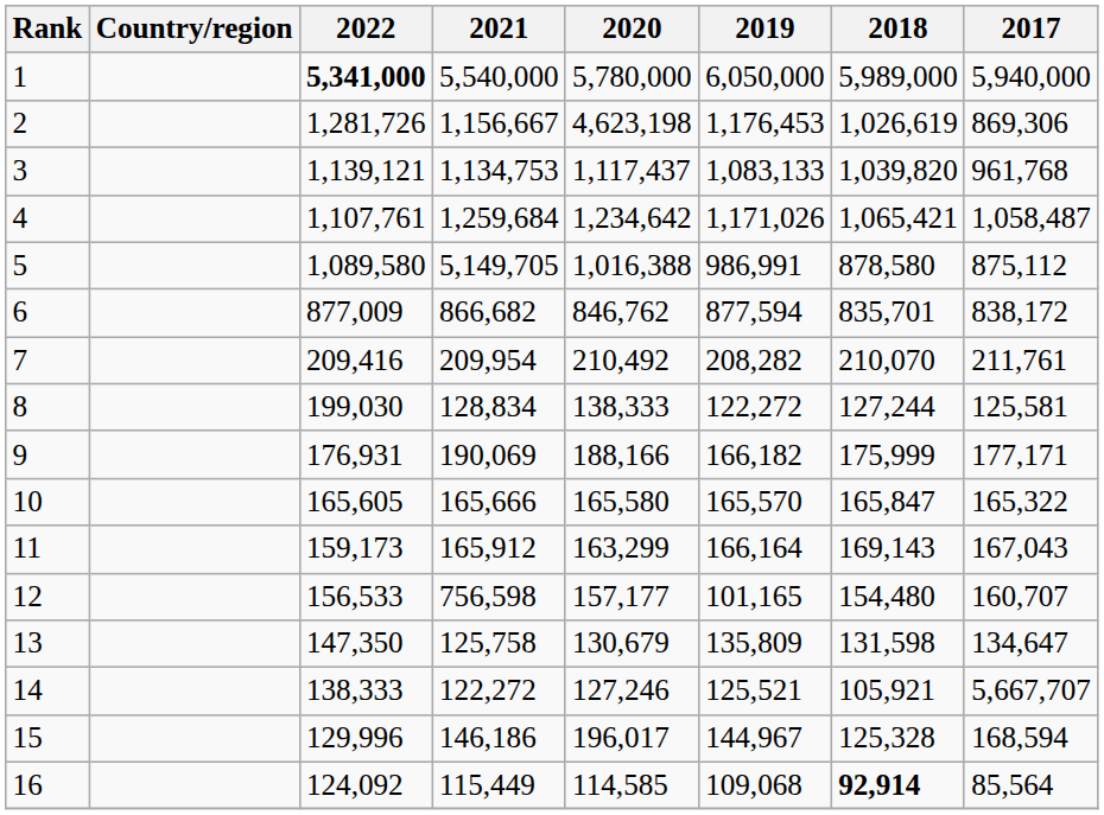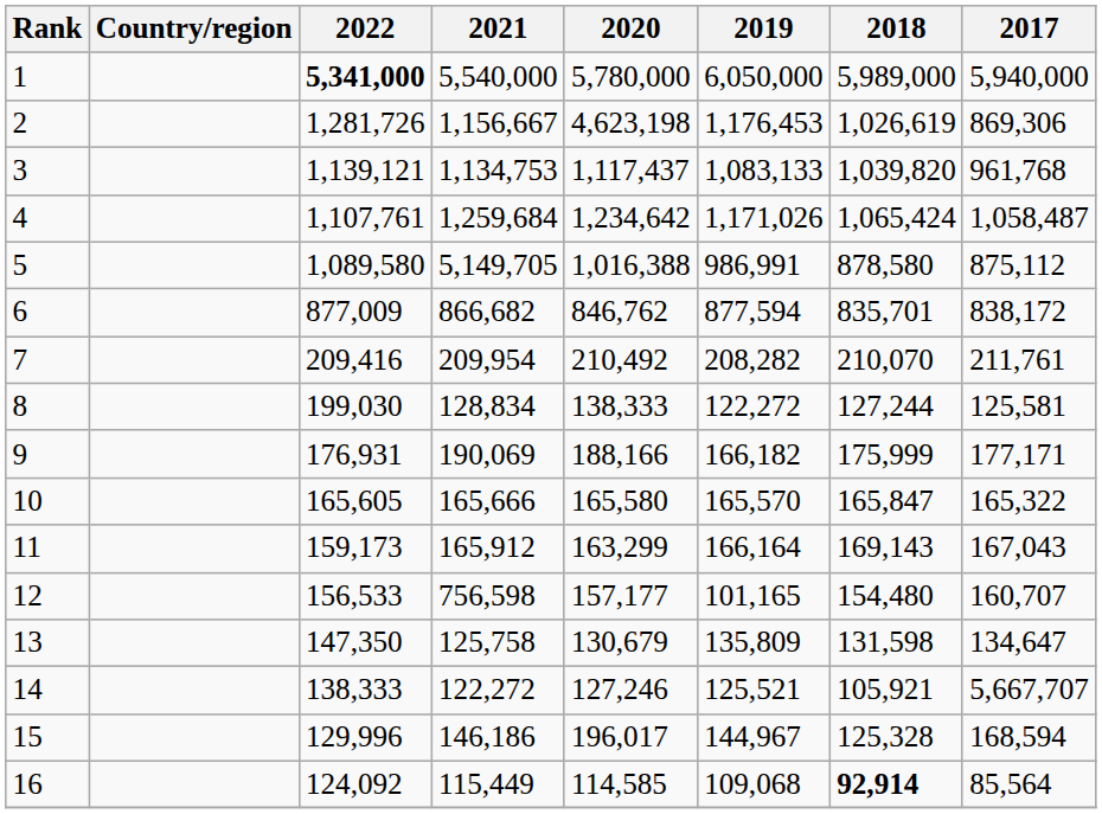4 | 2018: 1,065,421 -> 1,065,424
